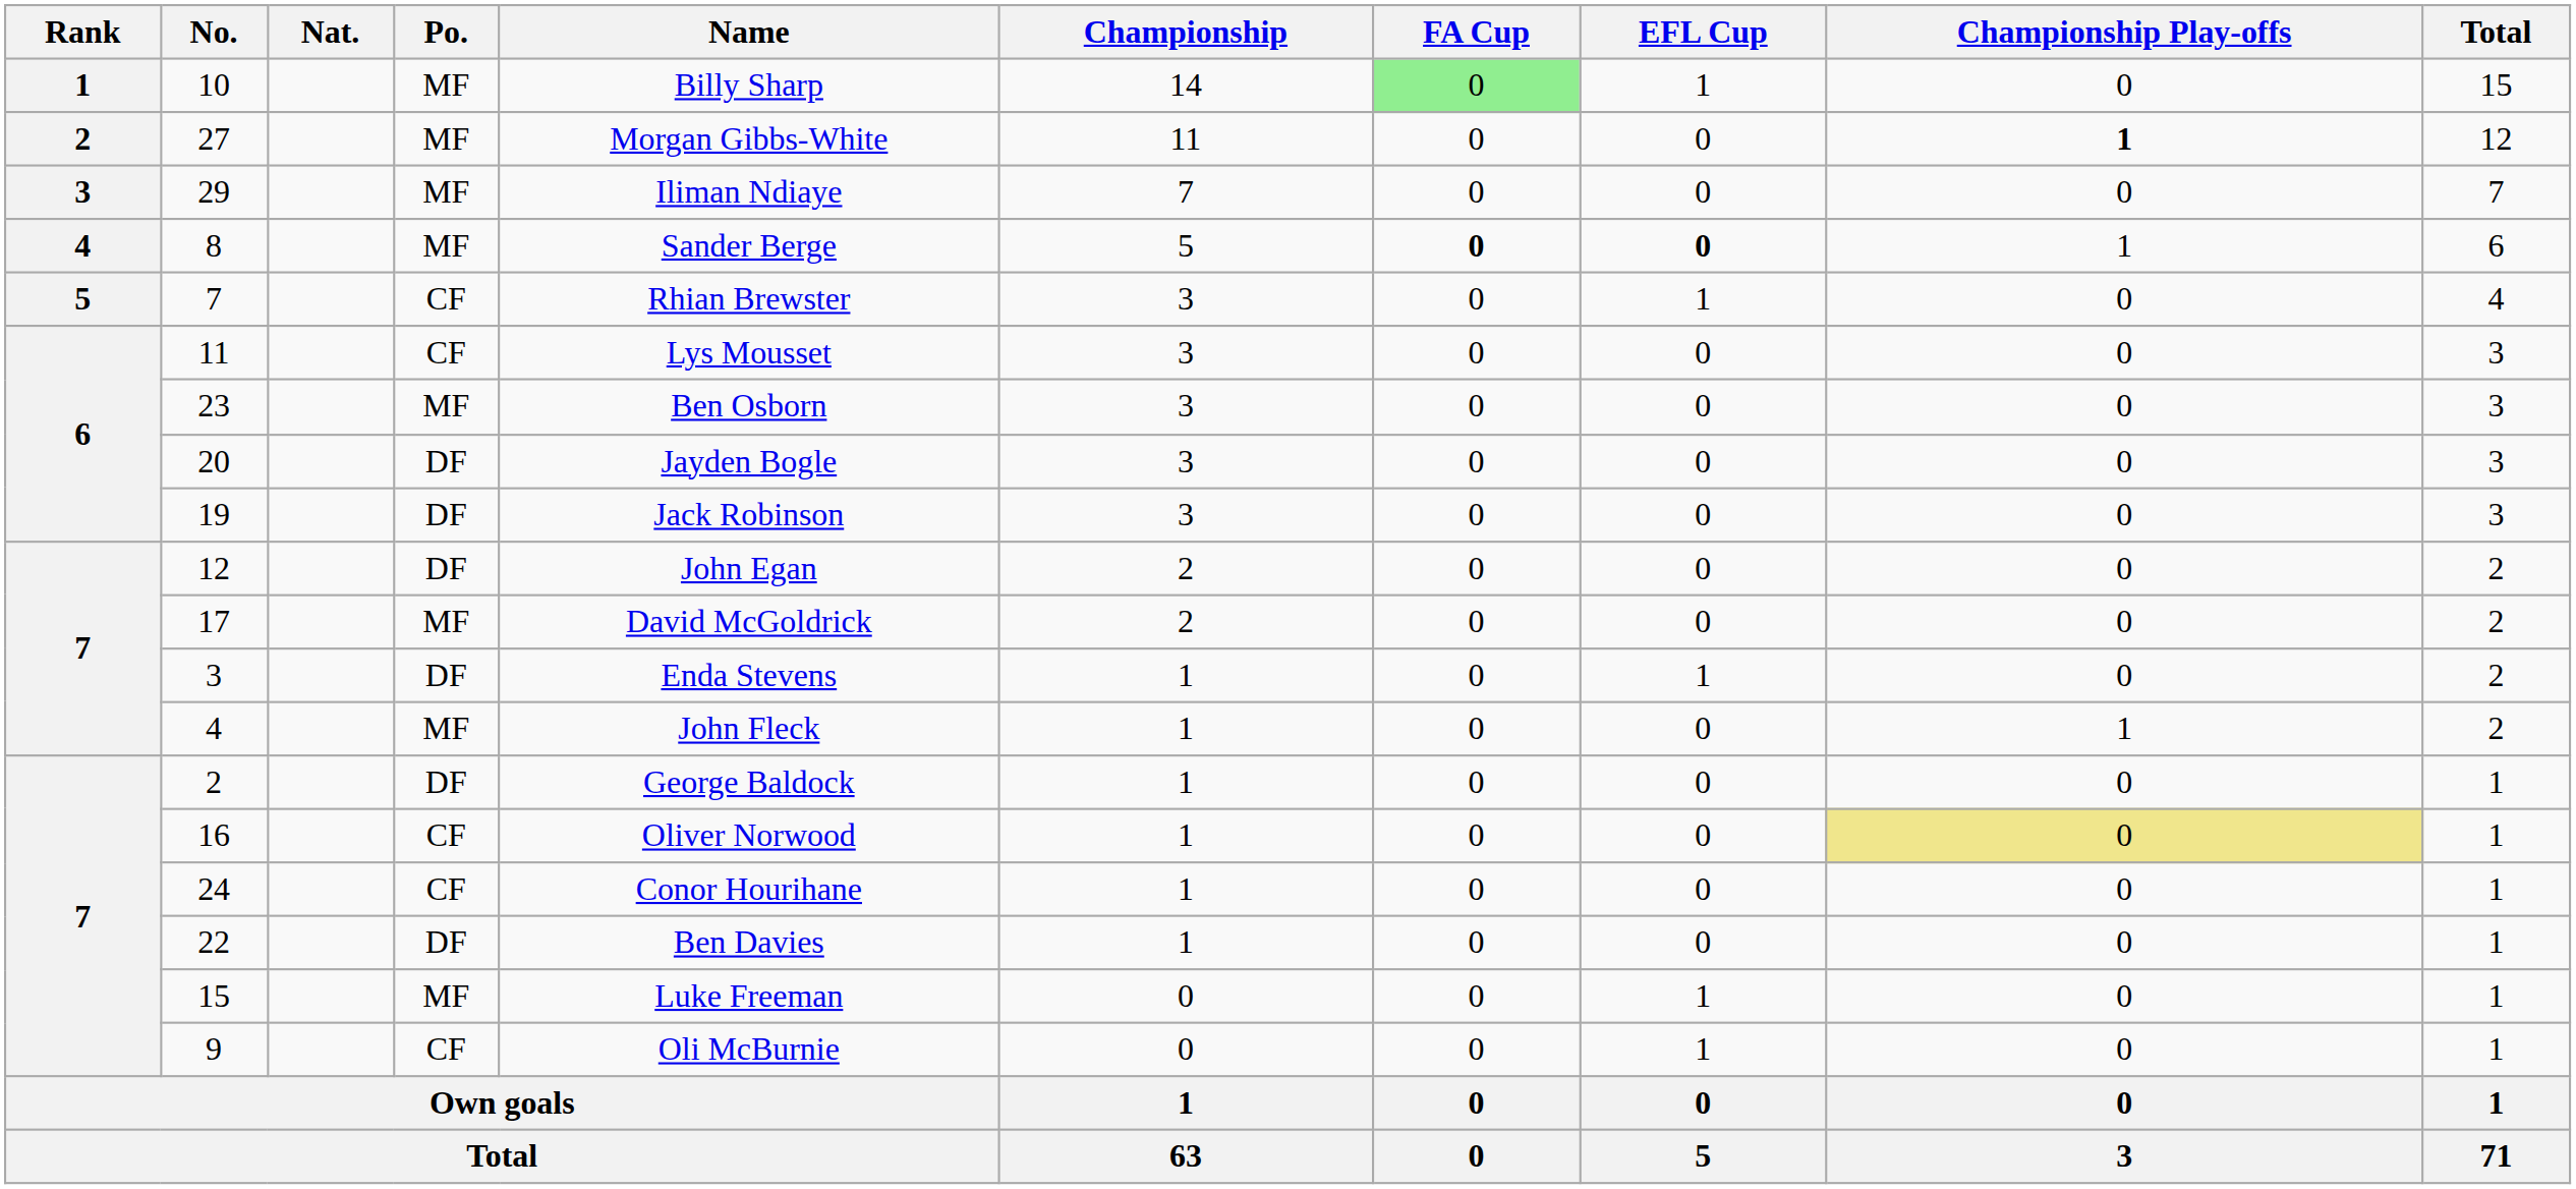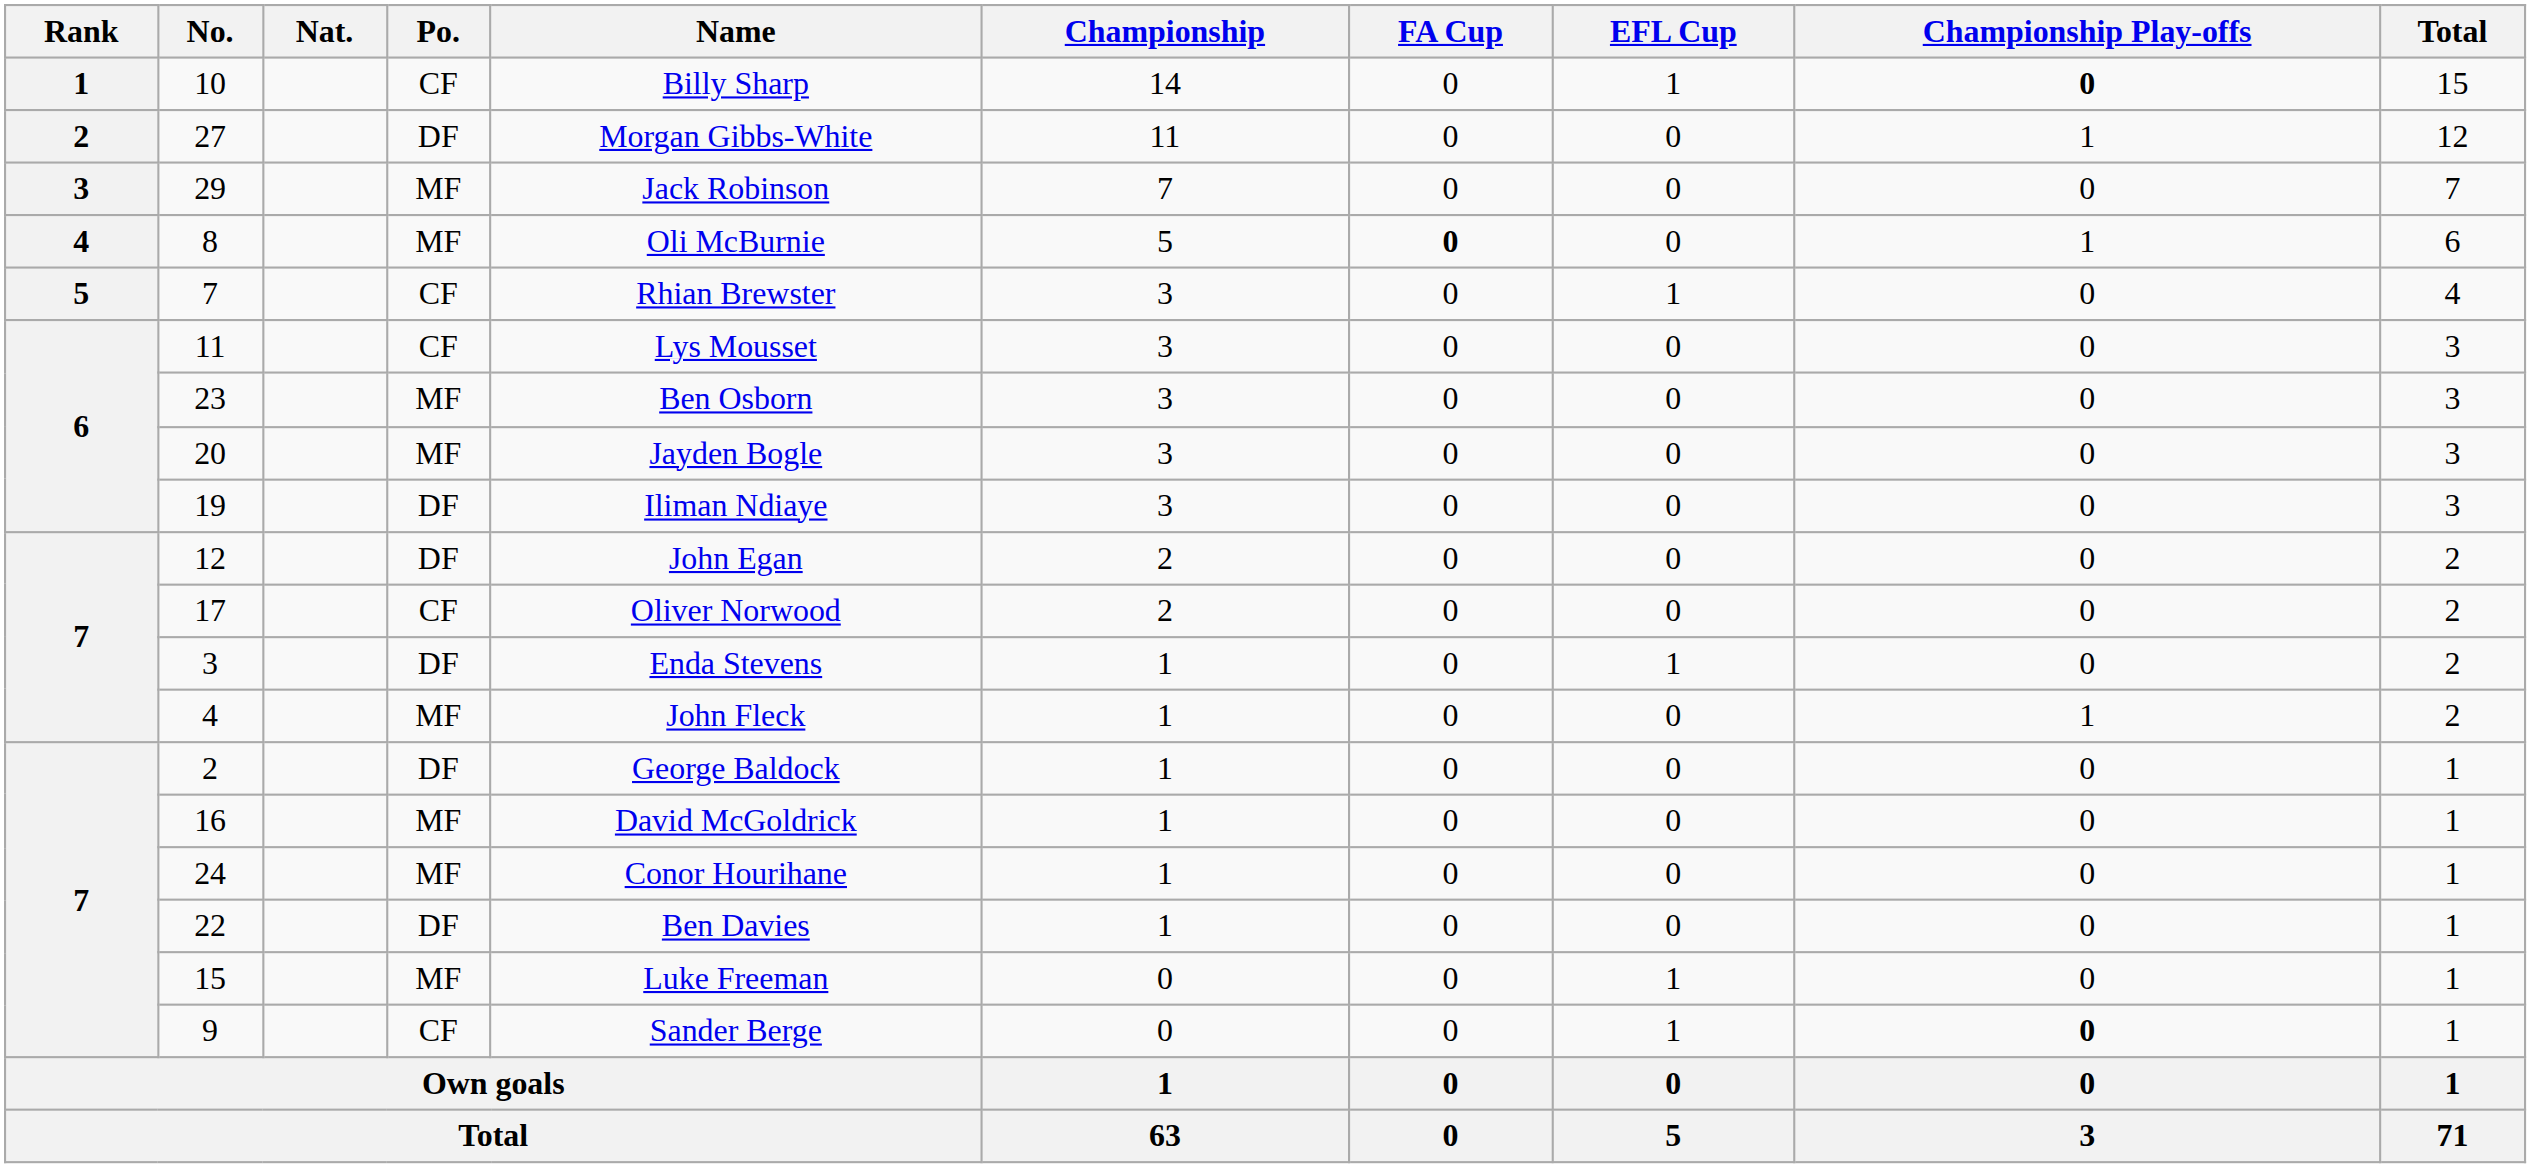10 | Po.: MF -> CF
10 | FA Cup: lightgreen background -> no background
10 | Championship Play-offs: normal -> bold
27 | Po.: MF -> DF
27 | Championship Play-offs: bold -> normal
29 | Name: Iliman Ndiaye -> Jack Robinson
8 | Name: Sander Berge -> Oli McBurnie
8 | EFL Cup: bold -> normal
20 | Po.: DF -> MF
19 | Name: Jack Robinson -> Iliman Ndiaye
17 | Po.: MF -> CF
17 | Name: David McGoldrick -> Oliver Norwood
16 | Po.: CF -> MF
16 | Name: Oliver Norwood -> David McGoldrick
16 | Championship Play-offs: khaki background -> no background
24 | Po.: CF -> MF
9 | Name: Oli McBurnie -> Sander Berge
9 | Championship Play-offs: normal -> bold
